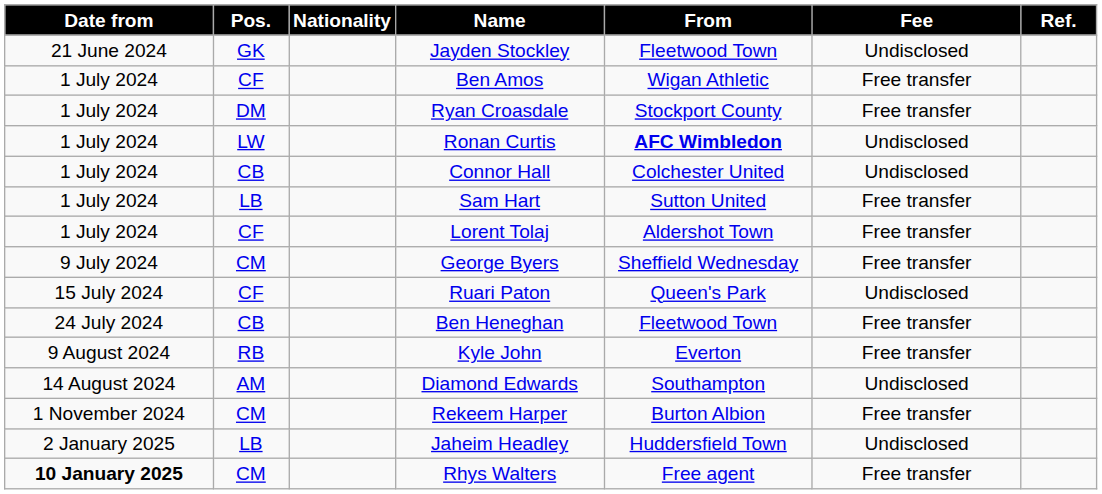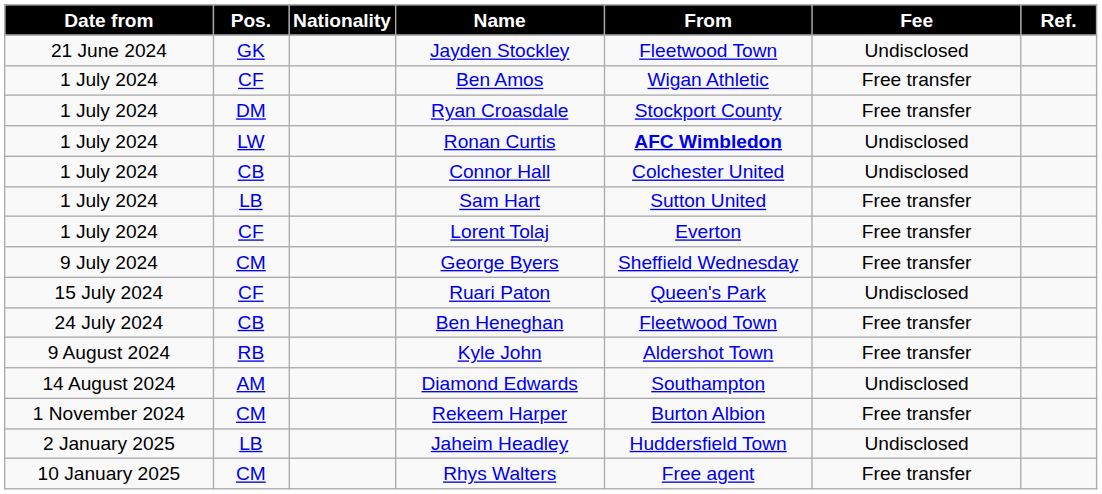Lorent Tolaj | From: Aldershot Town -> Everton
Kyle John | From: Everton -> Aldershot Town
Rhys Walters | Date from: bold -> normal
